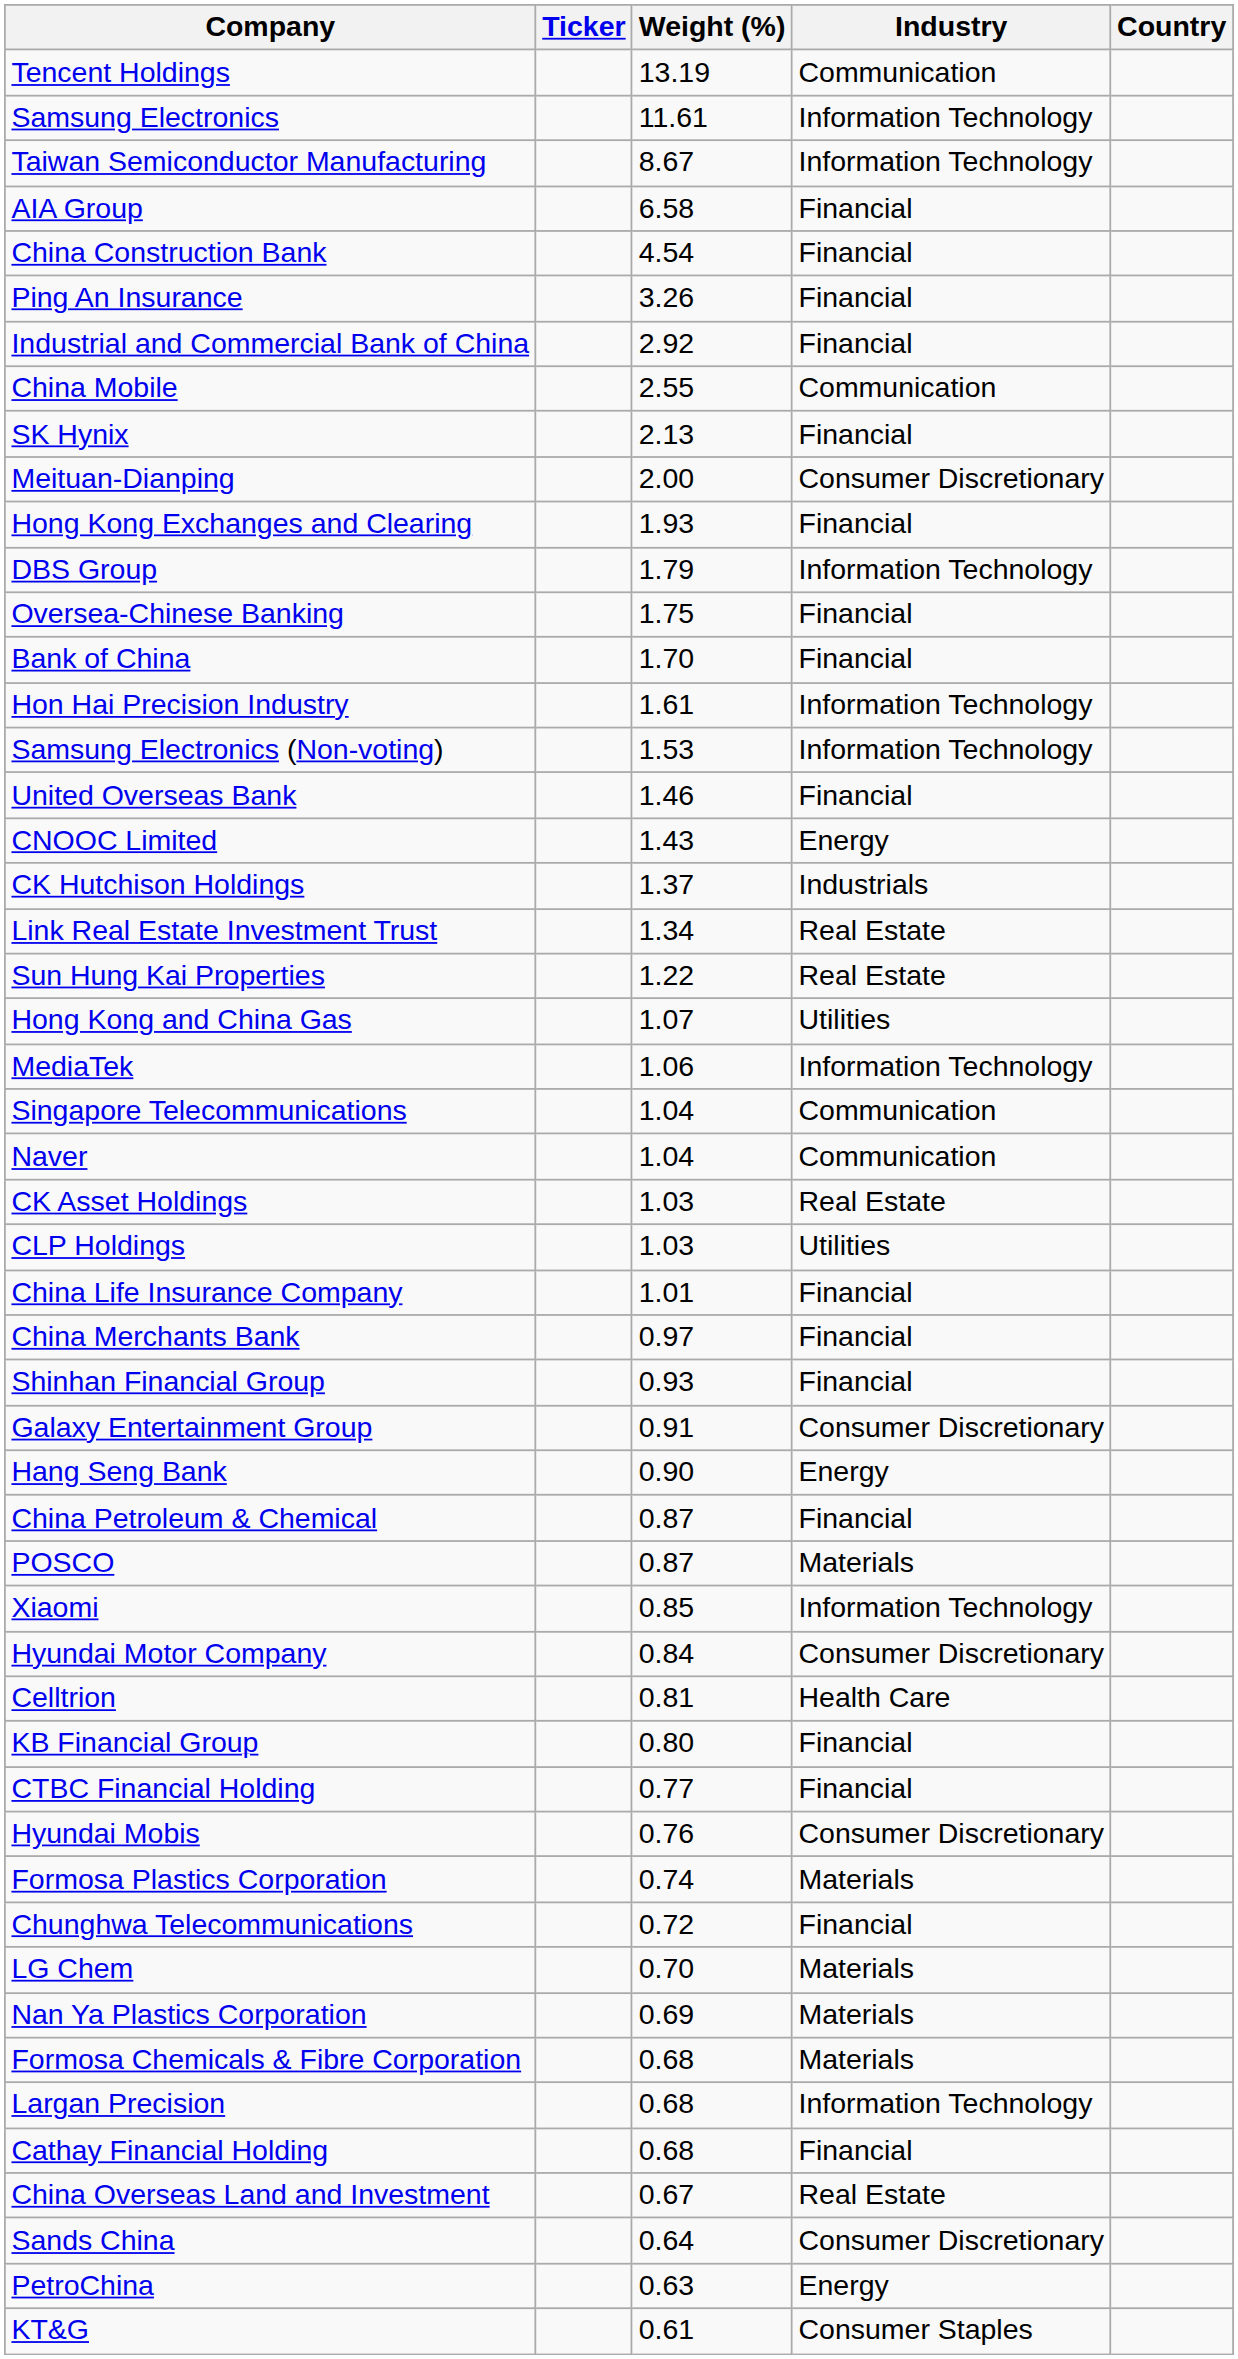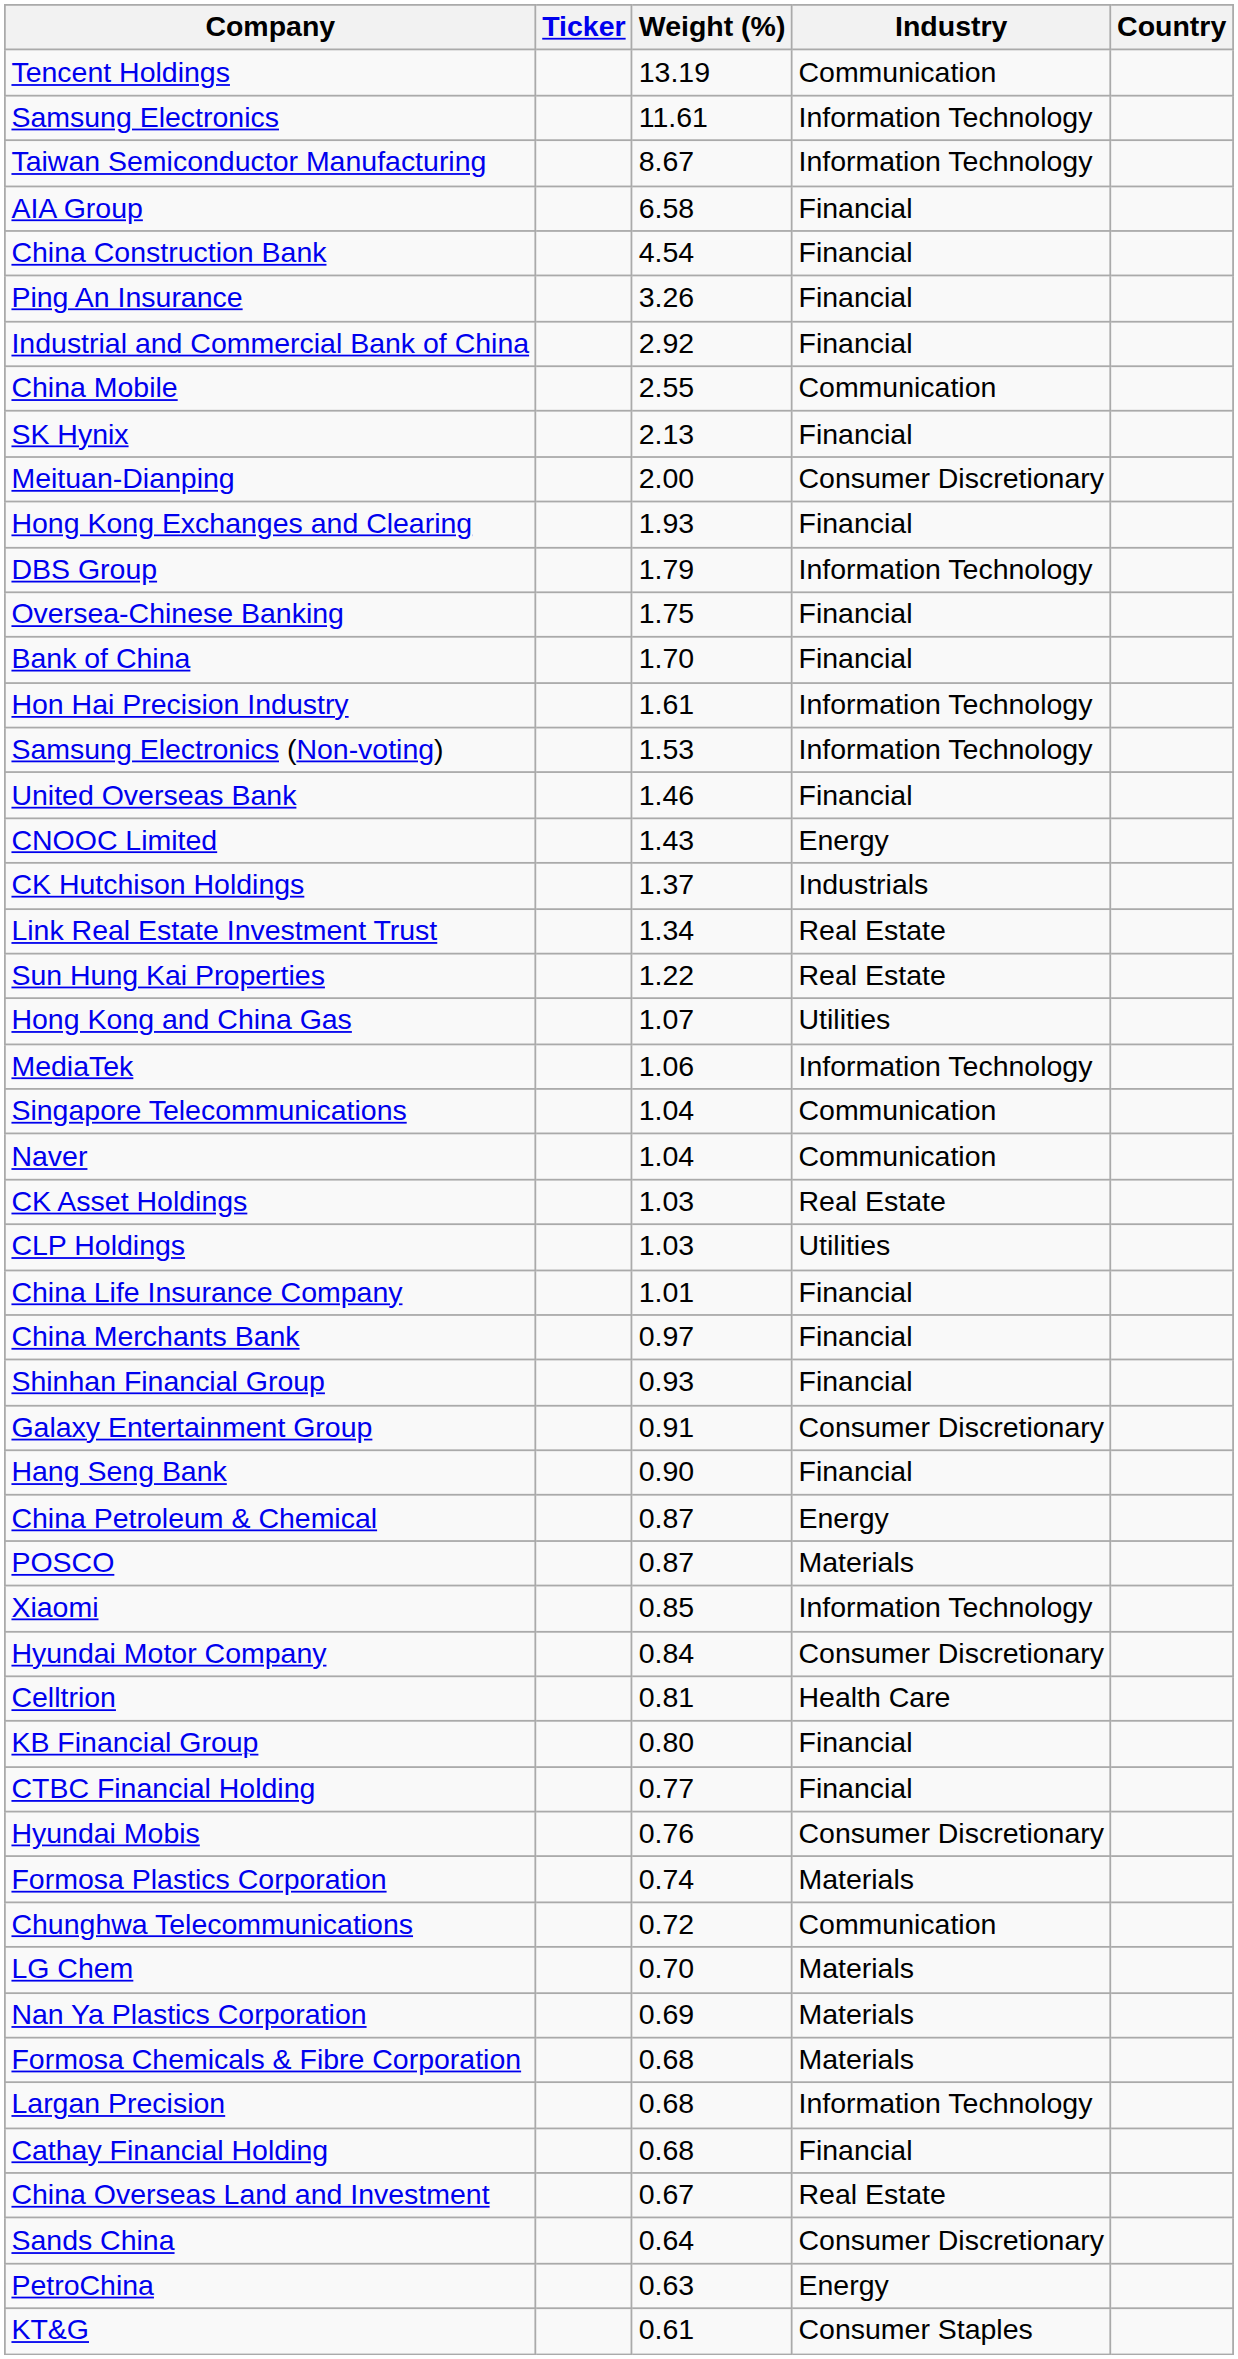Hang Seng Bank | Industry: Energy -> Financial
China Petroleum & Chemical | Industry: Financial -> Energy
Chunghwa Telecommunications | Industry: Financial -> Communication
